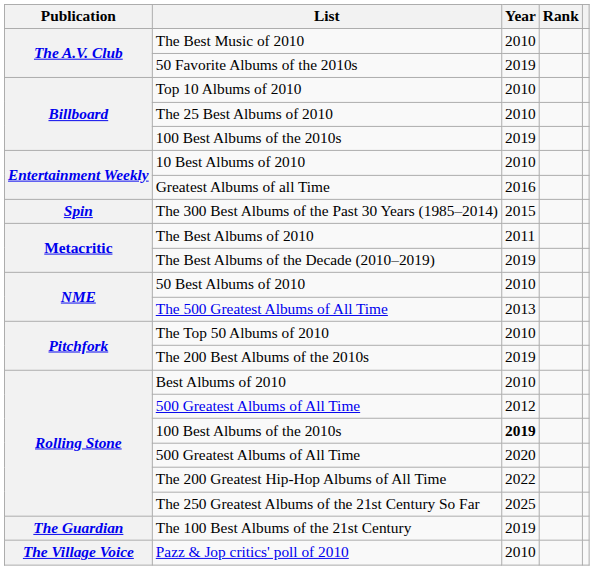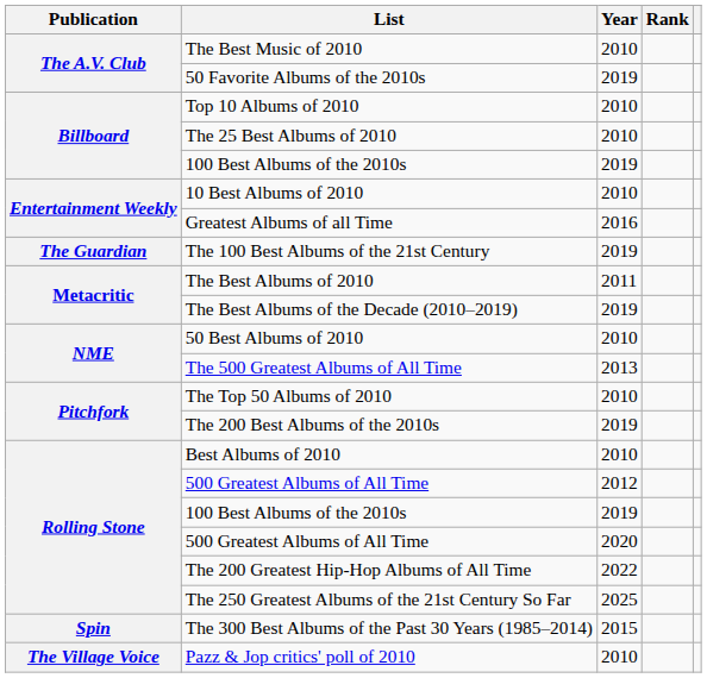rows swapped: The 100 Best Albums of the 21st Century <-> The 300 Best Albums of the Past 30 Years (1985–2014)
Rolling Stone / 100 Best Albums of the 2010s | Year: bold -> normal
